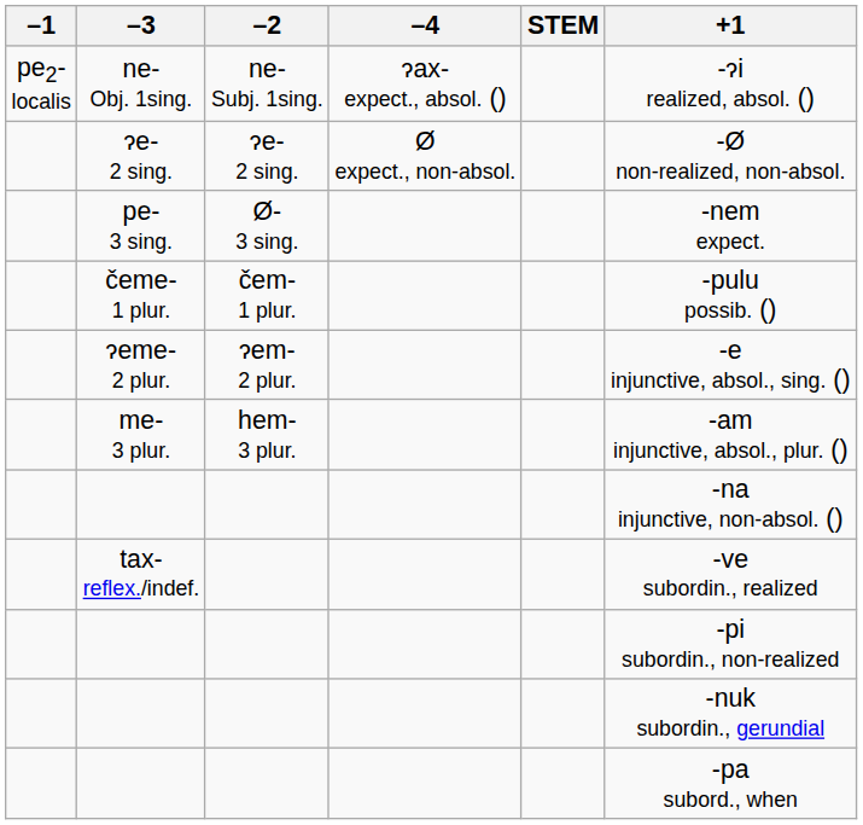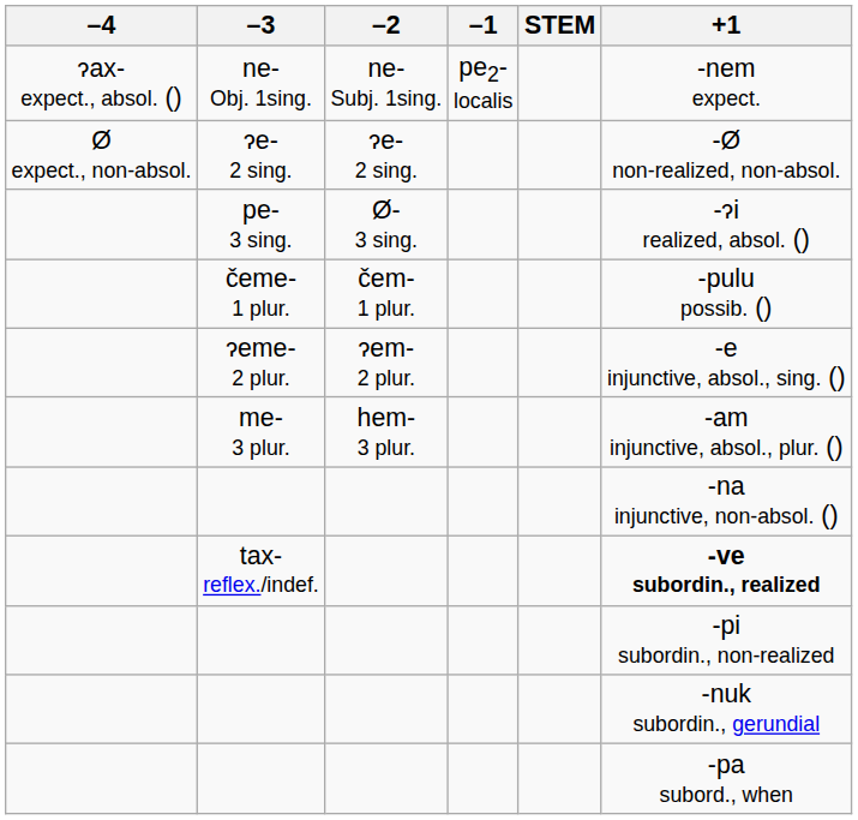columns swapped: –4 <-> –1
ne- Obj. 1sing. | +1: -ɂi realized, absol. () -> -nem expect.
pe- 3 sing. | +1: -nem expect. -> -ɂi realized, absol. ()
tax- reflex./indef. | +1: normal -> bold
